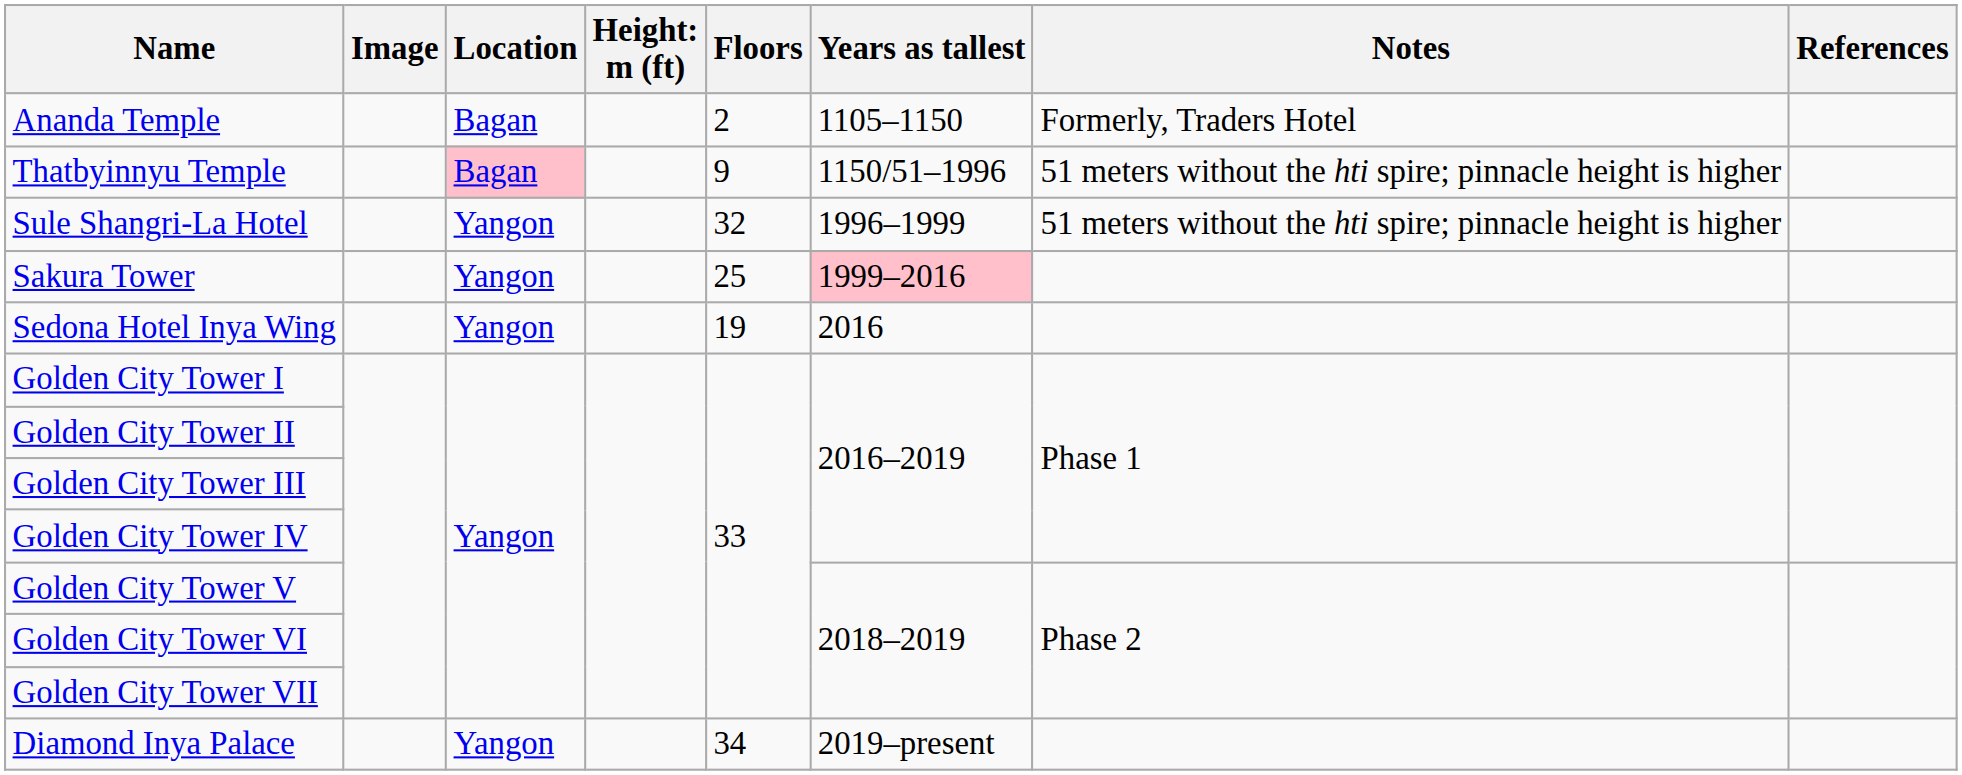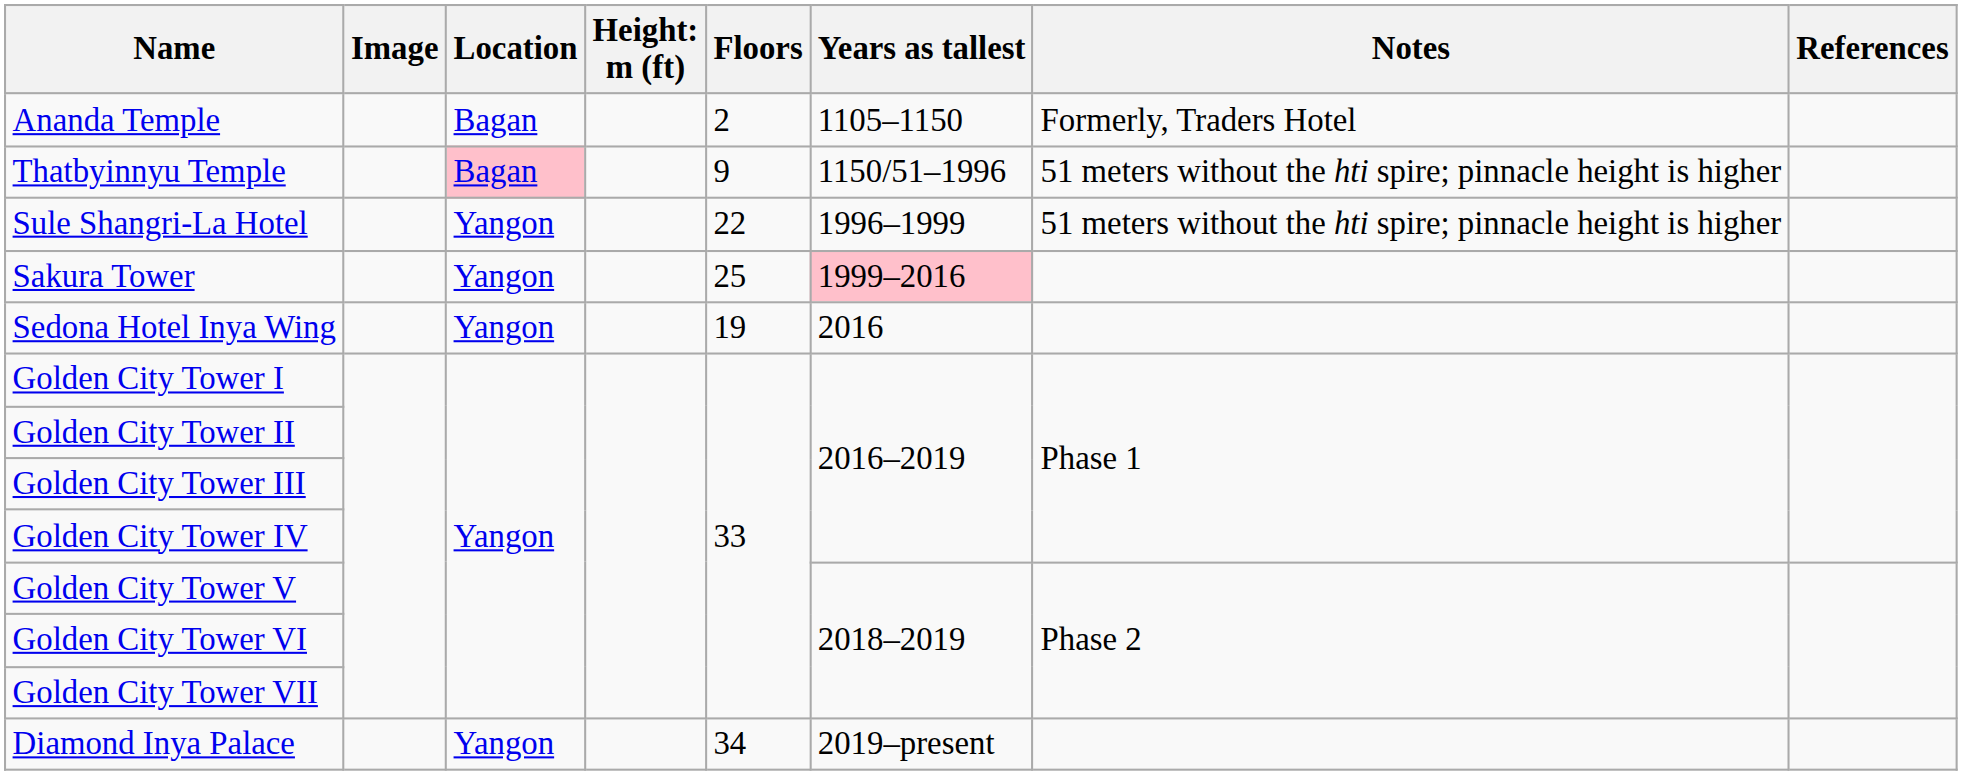Sule Shangri-La Hotel | Floors: 32 -> 22
